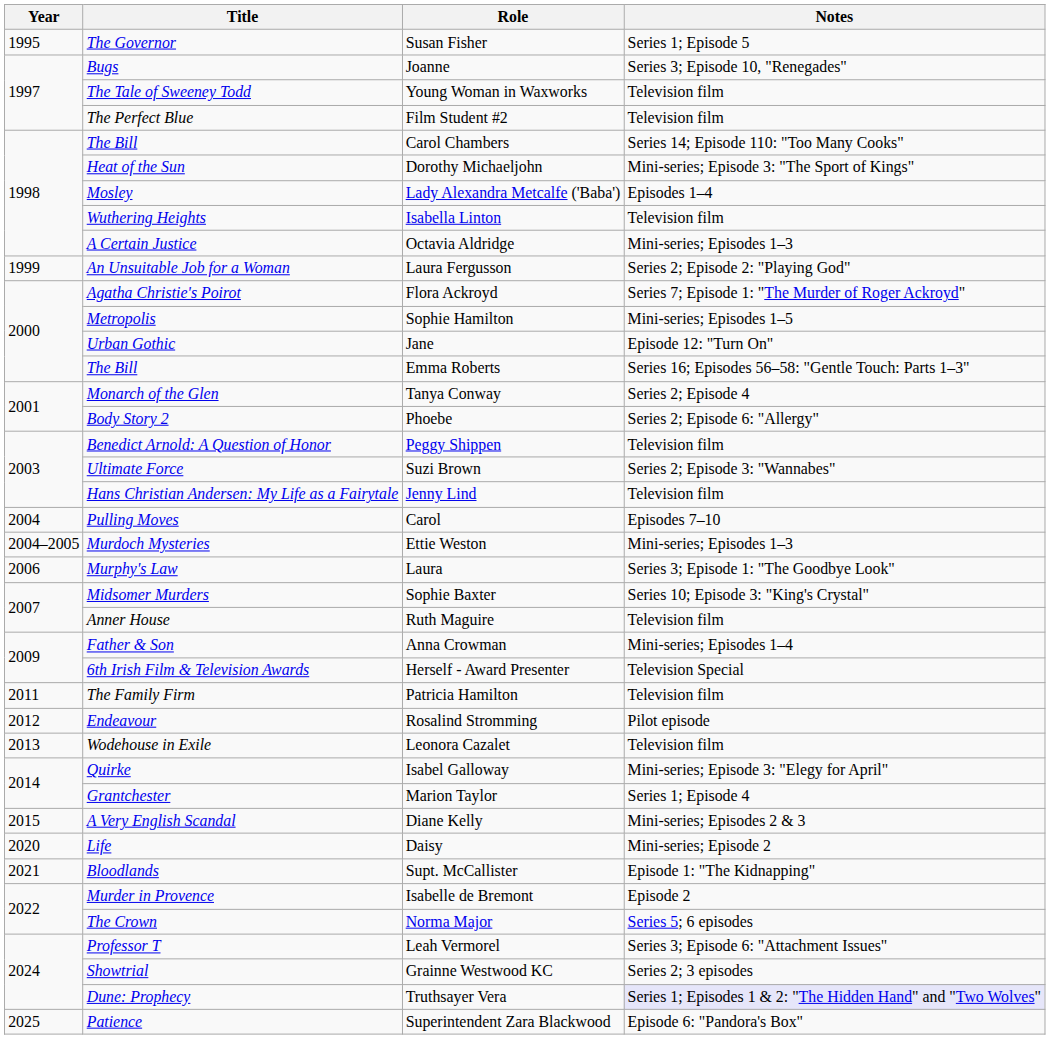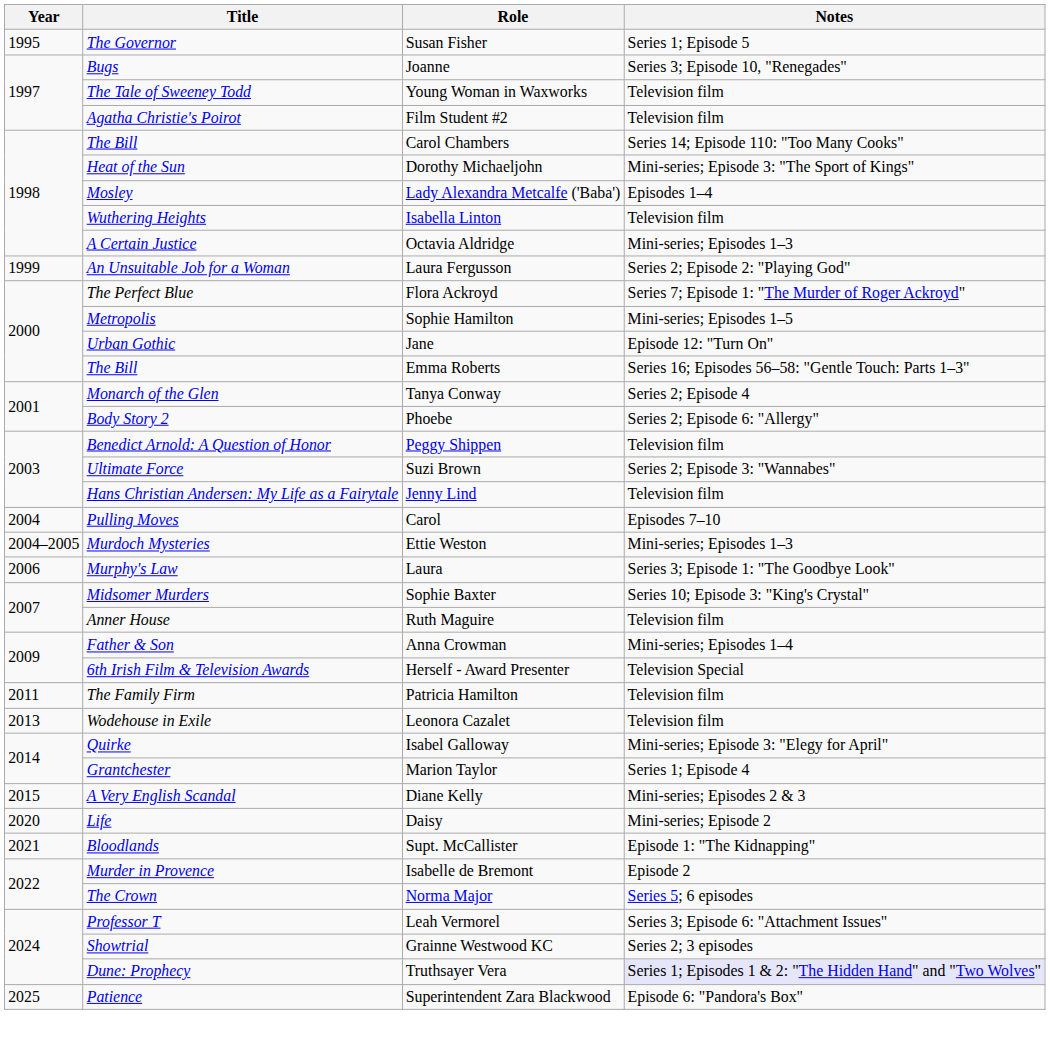Film Student #2 | Title: The Perfect Blue -> Agatha Christie's Poirot
Flora Ackroyd | Title: Agatha Christie's Poirot -> The Perfect Blue
- row: 2012 | Endeavour | Rosalind Stromming | Pilot episode
